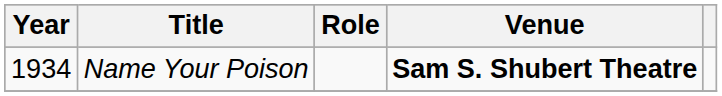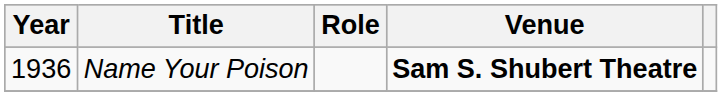Name Your Poison | Year: 1934 -> 1936
